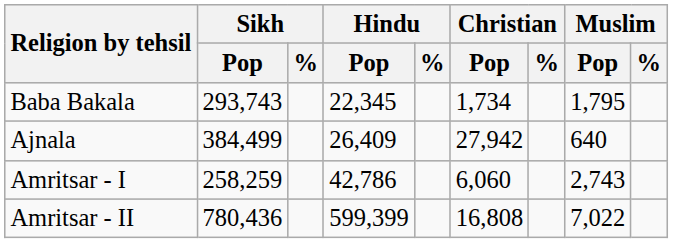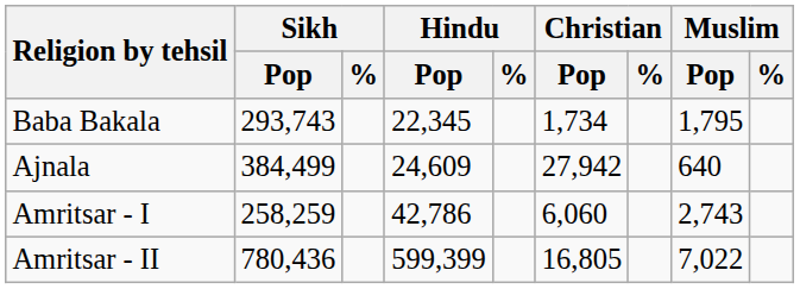Ajnala | Hindu / Pop: 26,409 -> 24,609
Amritsar - II | Christian / Pop: 16,808 -> 16,805
